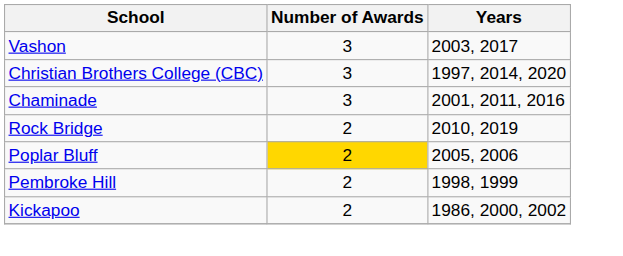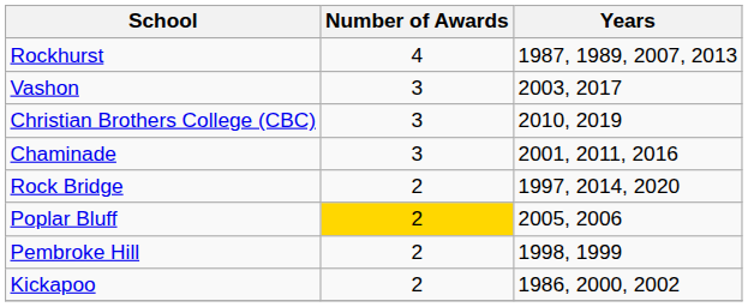+ row: Rockhurst | 4 | 1987, 1989, 2007, 2013
Christian Brothers College (CBC) | Years: 1997, 2014, 2020 -> 2010, 2019
Rock Bridge | Years: 2010, 2019 -> 1997, 2014, 2020
